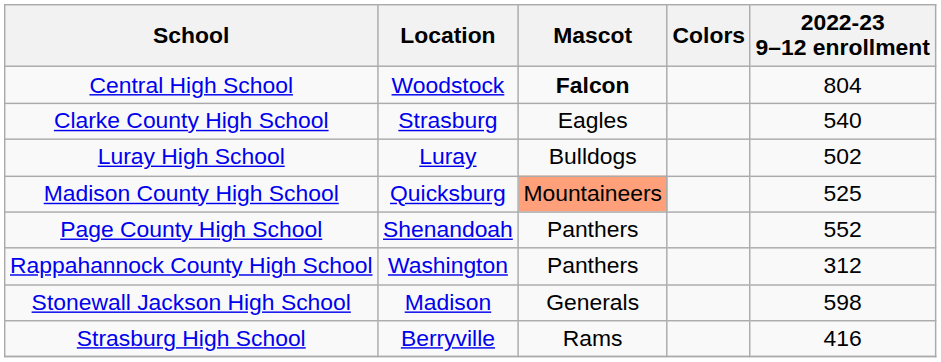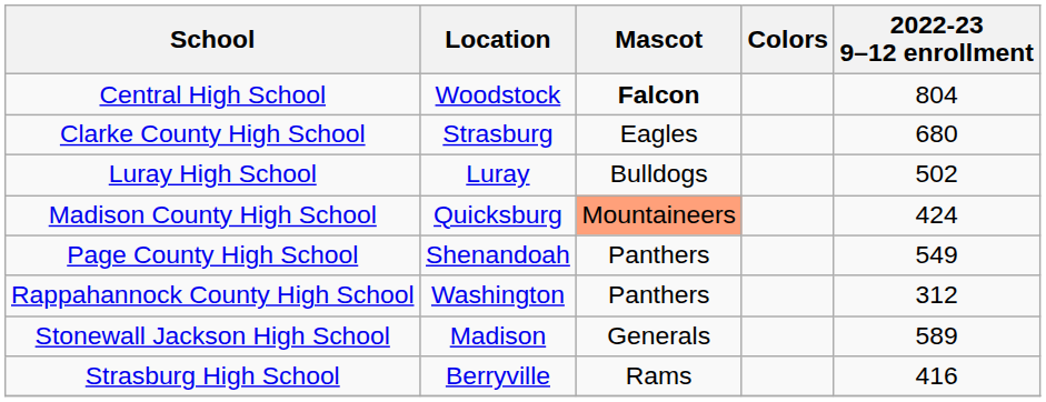Clarke County High School | 2022-23 9–12 enrollment: 540 -> 680
Madison County High School | 2022-23 9–12 enrollment: 525 -> 424
Page County High School | 2022-23 9–12 enrollment: 552 -> 549
Stonewall Jackson High School | 2022-23 9–12 enrollment: 598 -> 589
